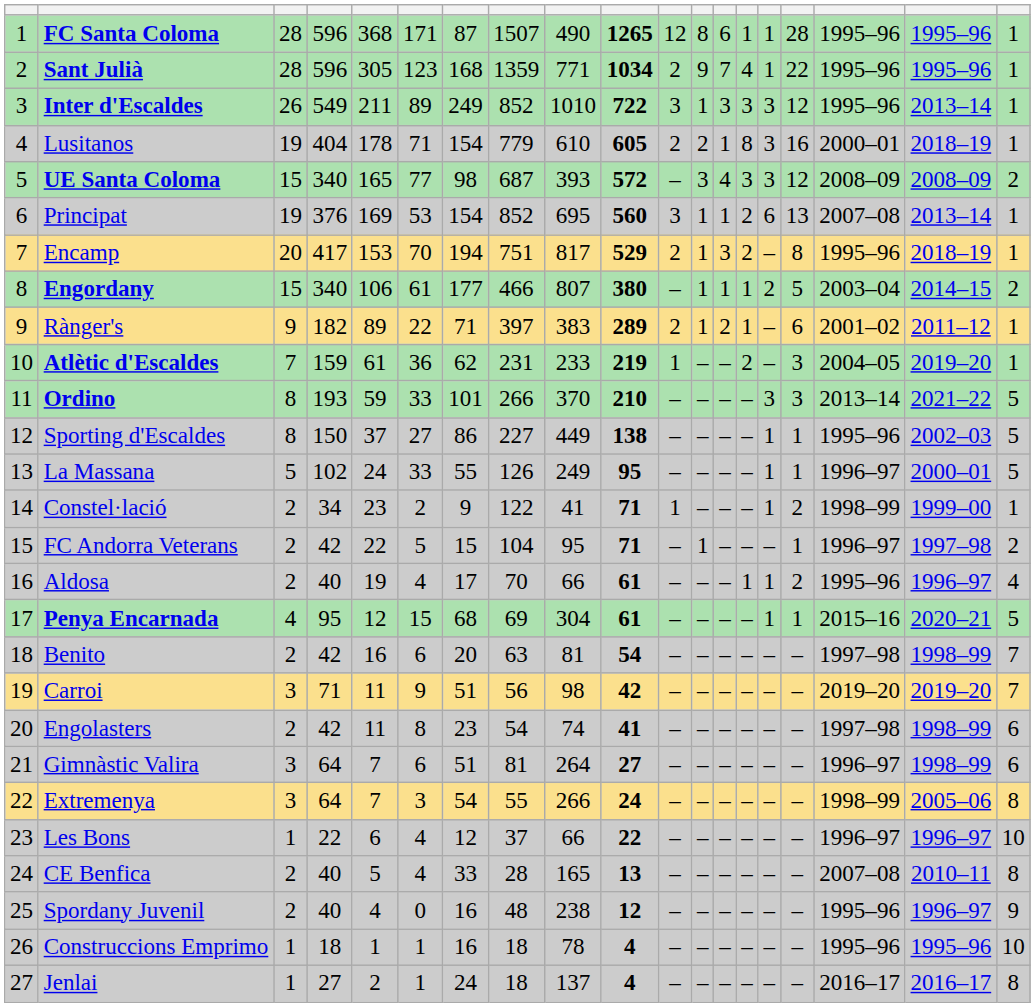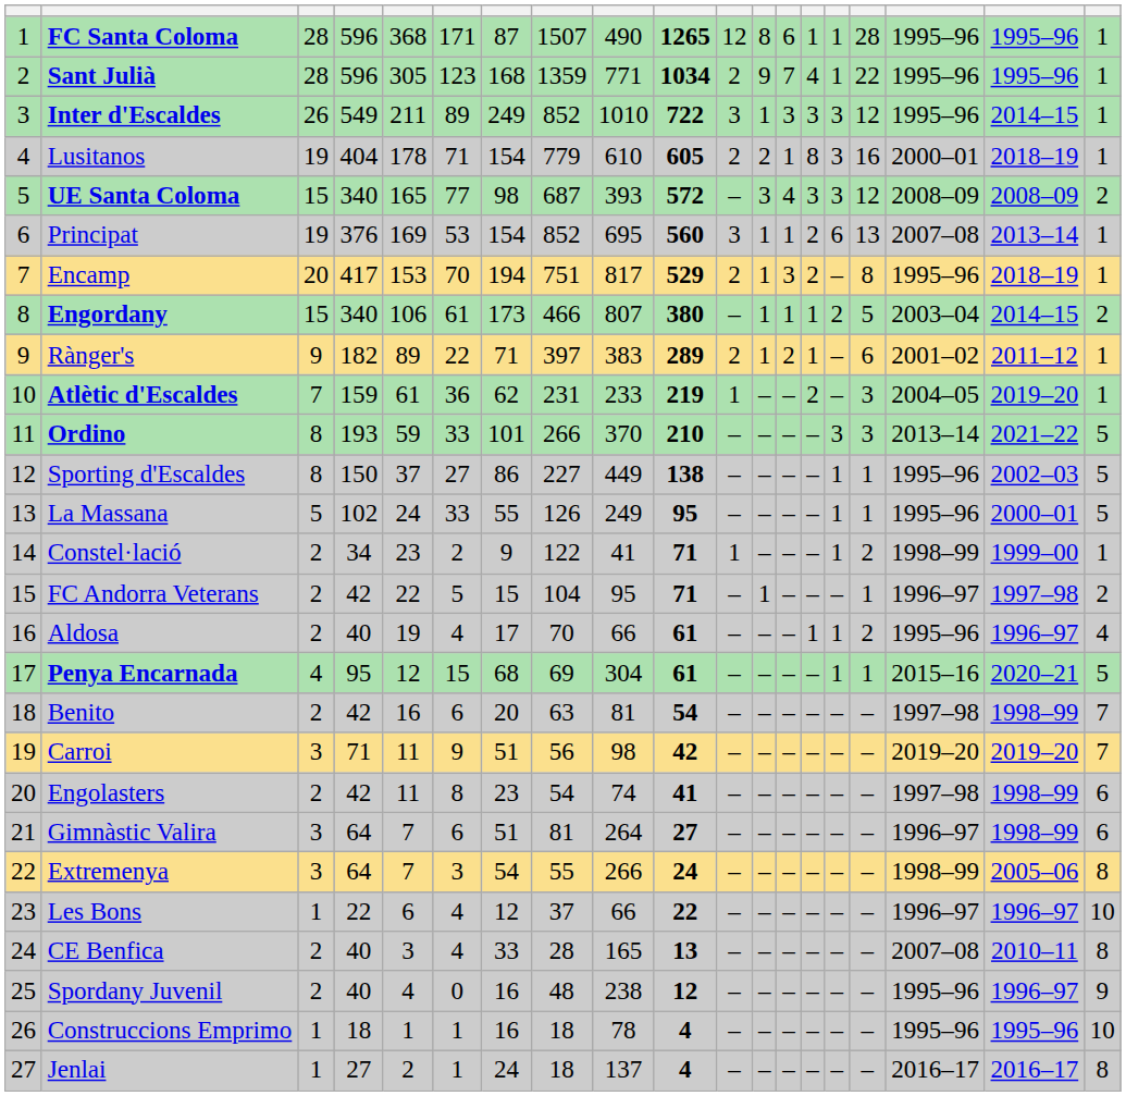Inter d'Escaldes | column 18: 2013–14 -> 2014–15
Engordany | column 7: 177 -> 173
La Massana | column 17: 1996–97 -> 1995–96
CE Benfica | column 5: 5 -> 3
